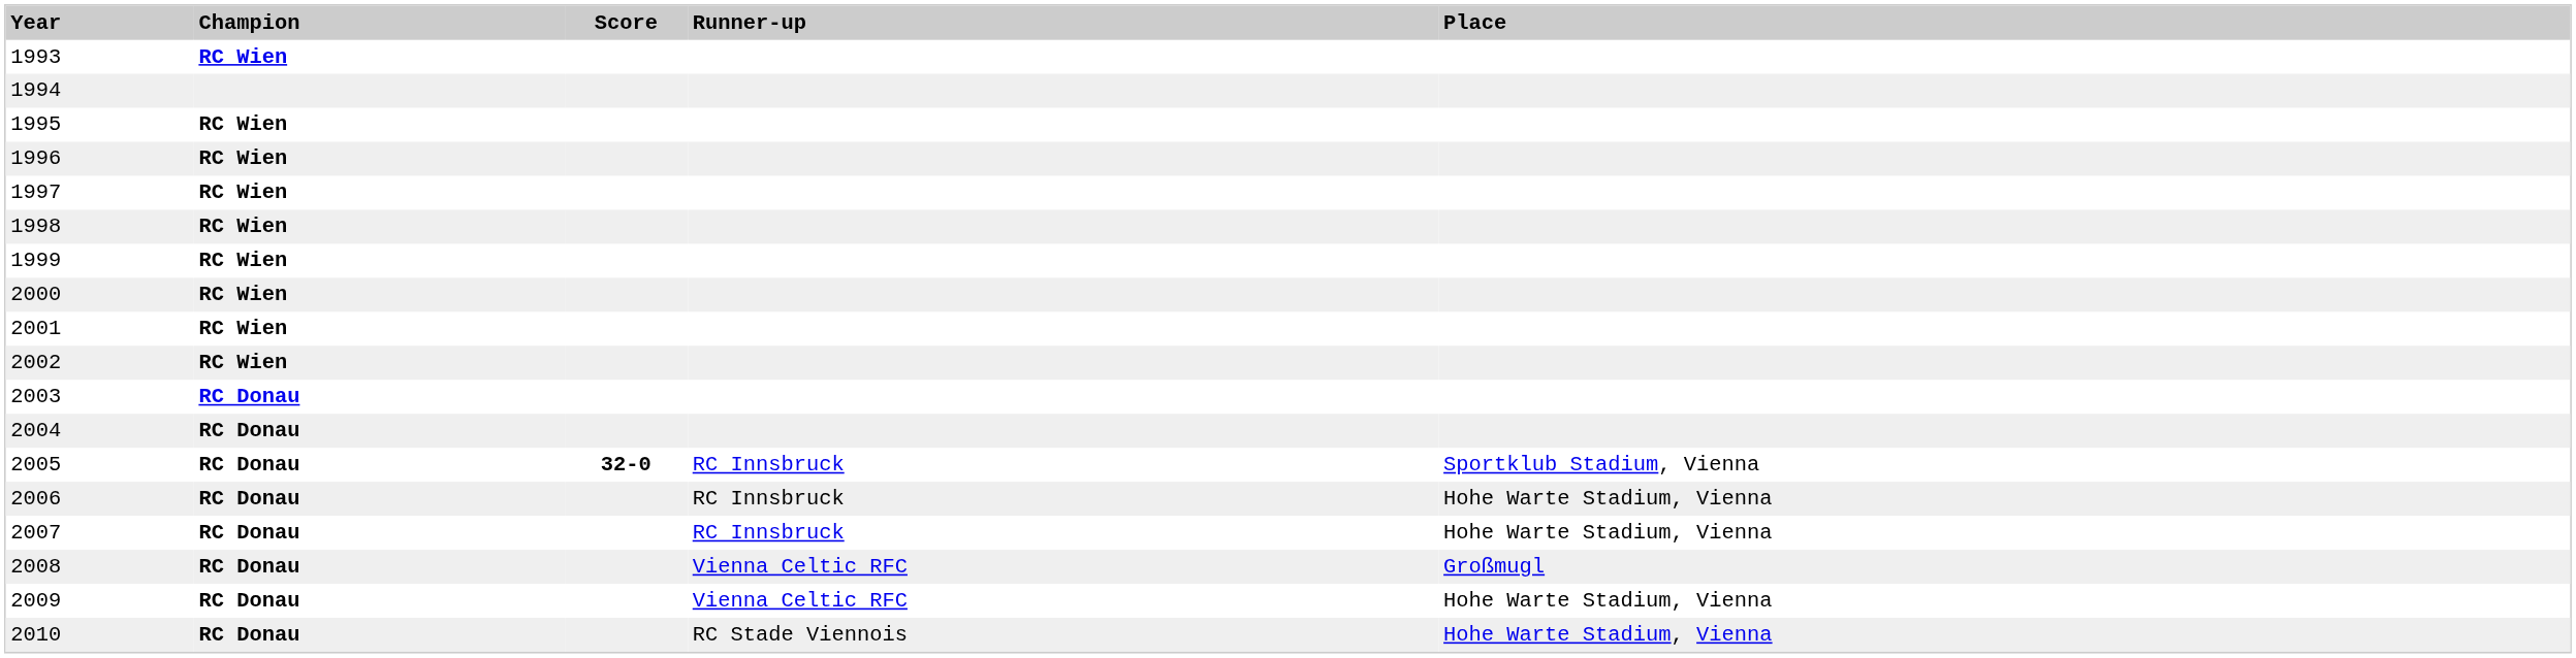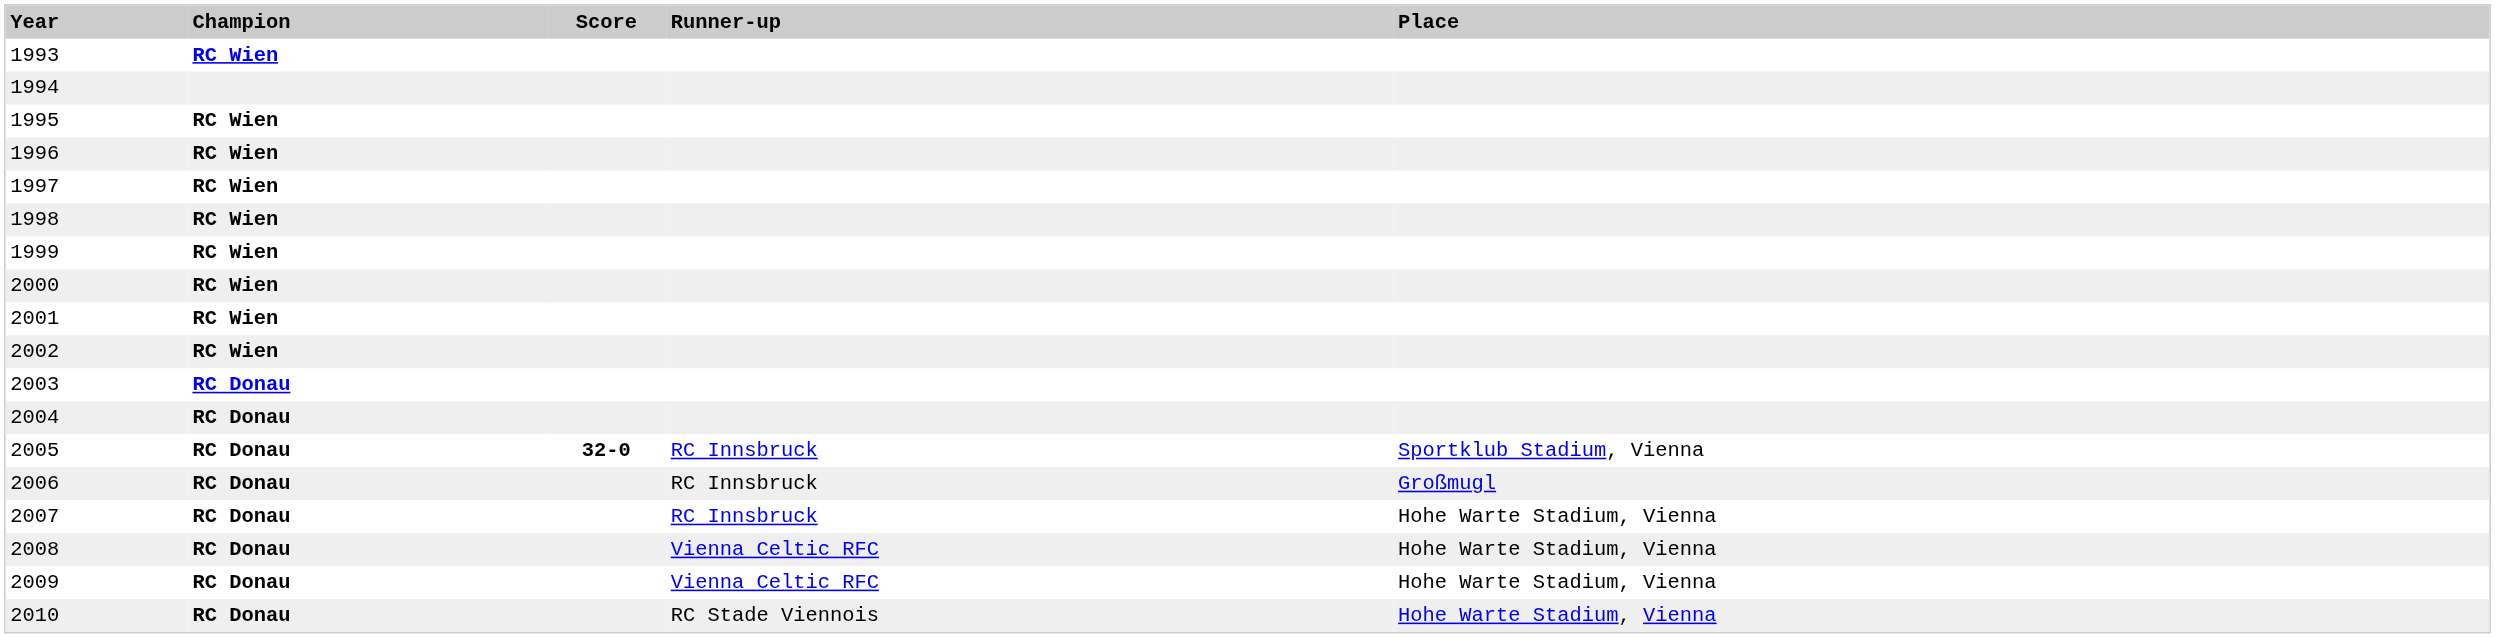2006 | Place: Hohe Warte Stadium, Vienna -> Großmugl
2008 | Place: Großmugl -> Hohe Warte Stadium, Vienna
